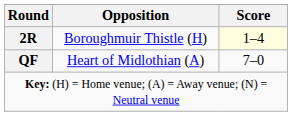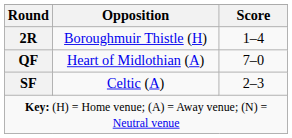2R | Score: lightyellow background -> no background
+ row: SF | Celtic (A) | 2–3
